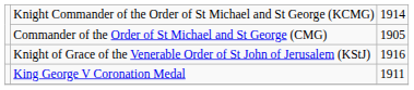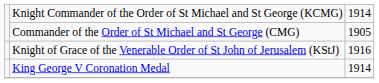King George V Coronation Medal | column 3: 1911 -> 1914
